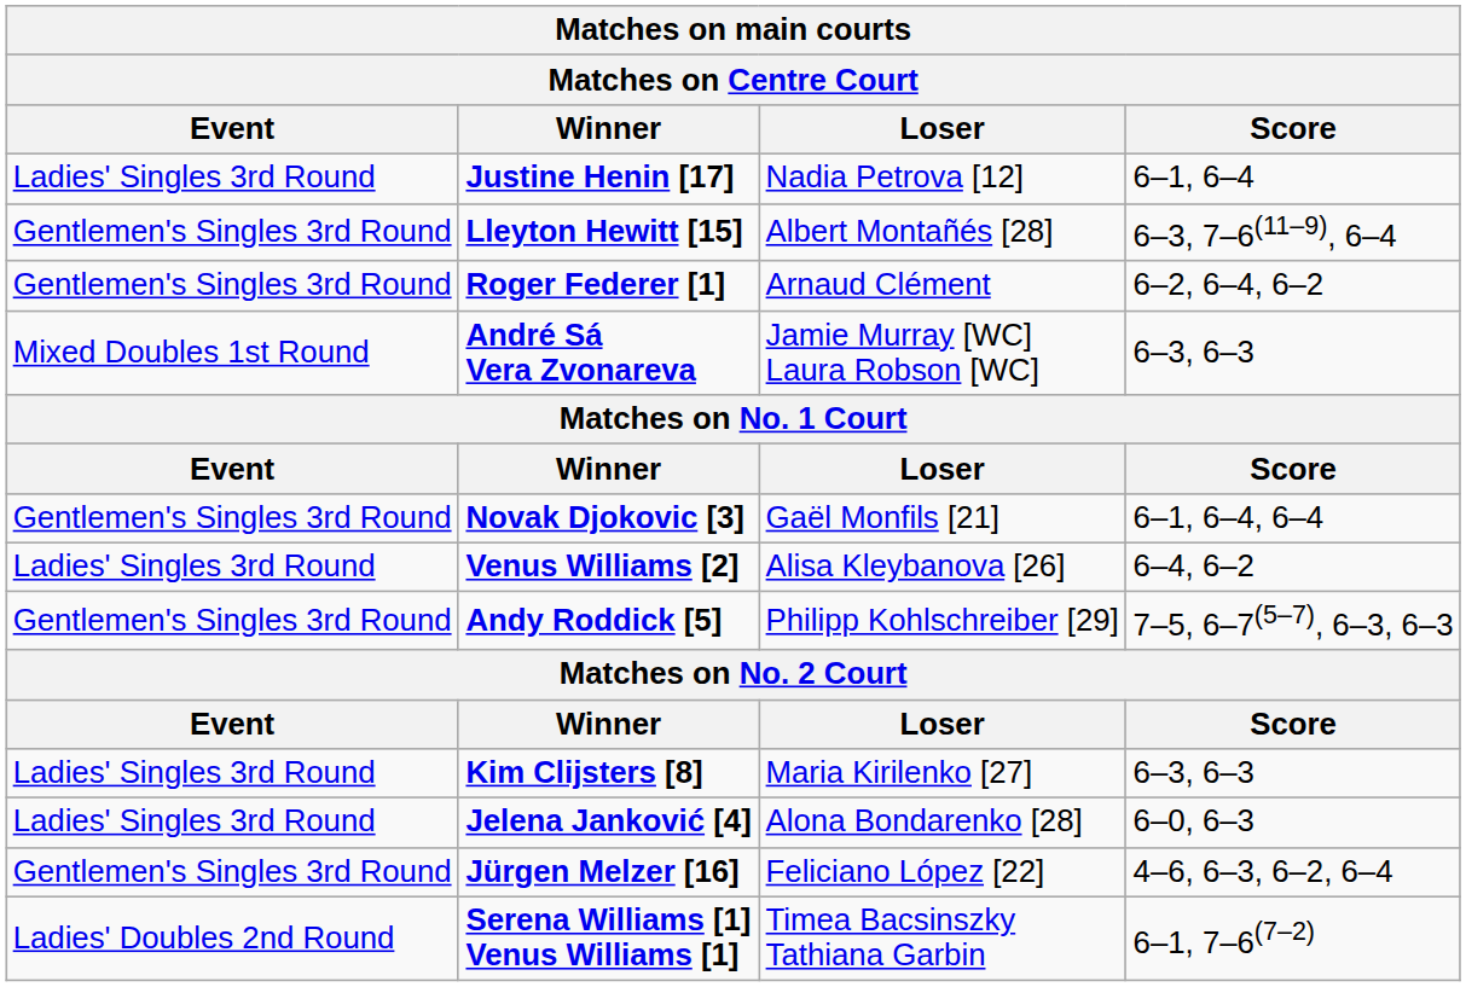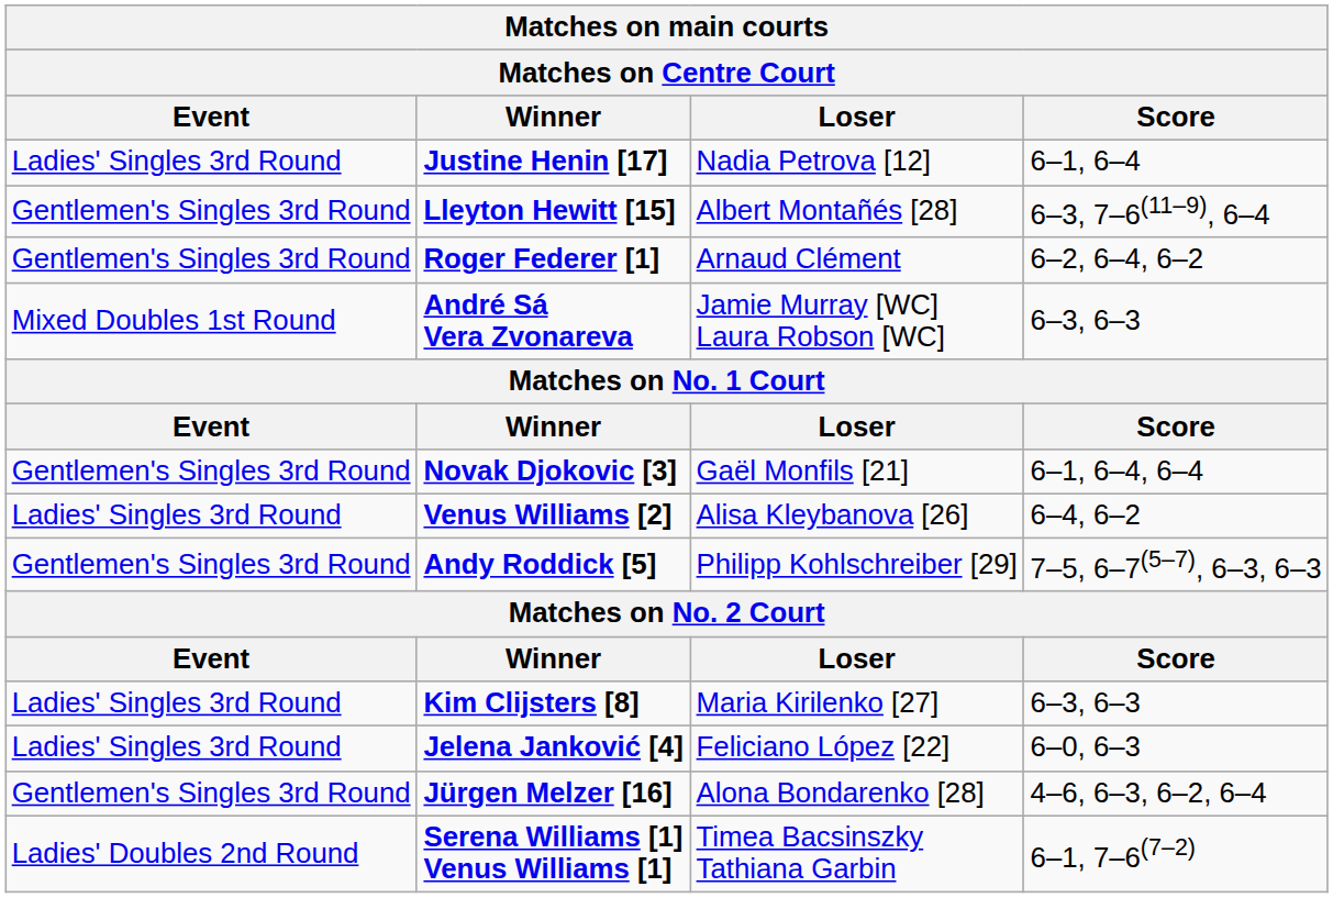Jelena Janković [4] | Loser: Alona Bondarenko [28] -> Feliciano López [22]
Jürgen Melzer [16] | Loser: Feliciano López [22] -> Alona Bondarenko [28]
